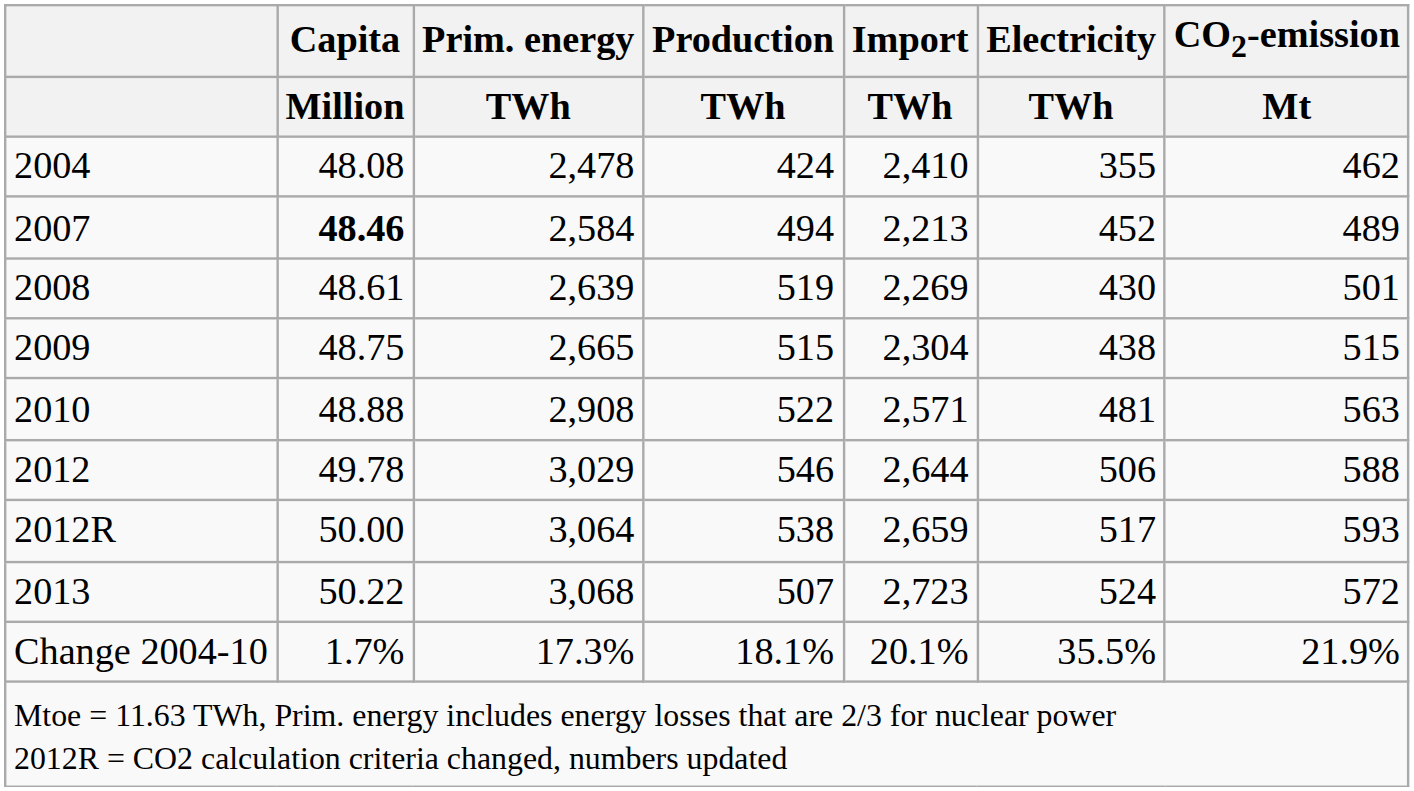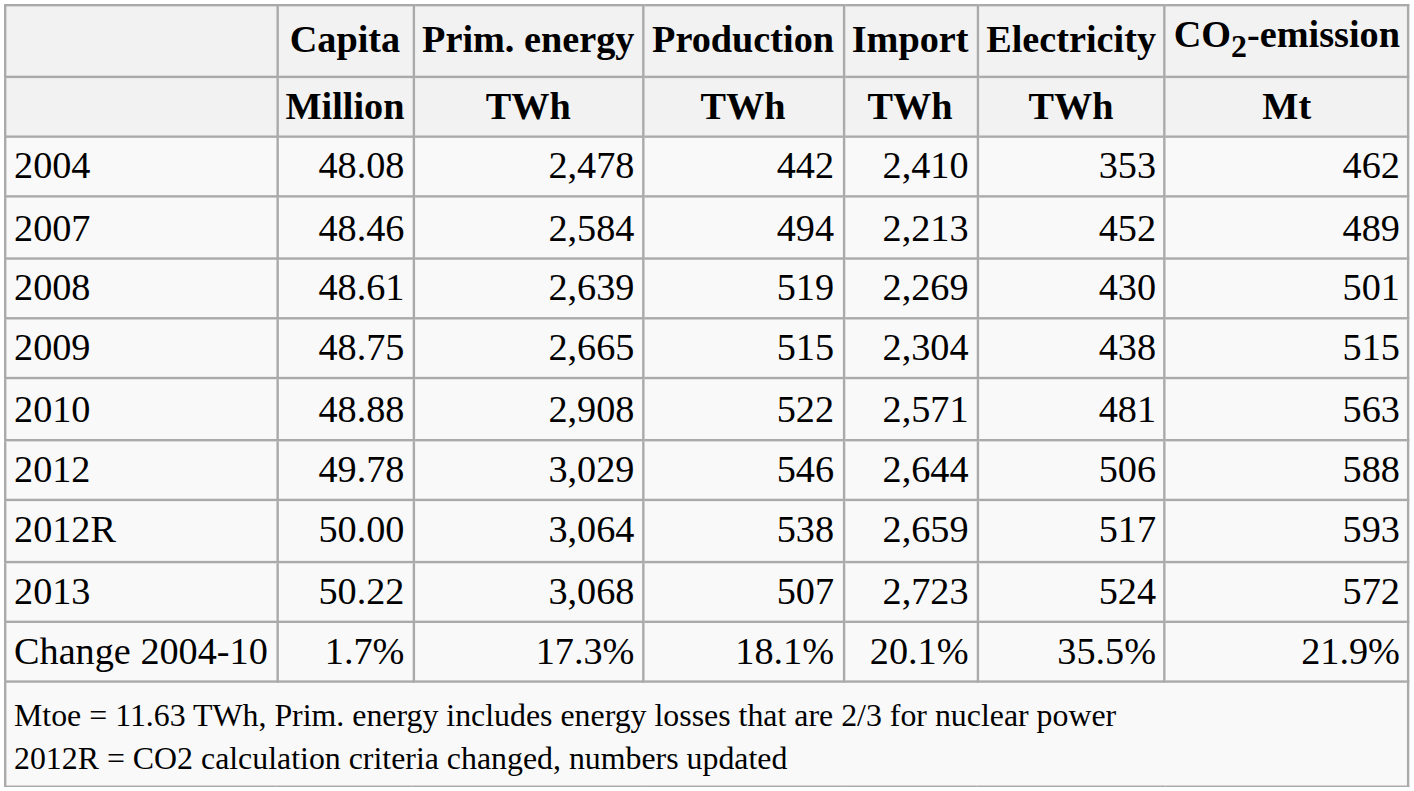2004 | Production / TWh: 424 -> 442
2004 | Electricity / TWh: 355 -> 353
2007 | Capita / Million: bold -> normal
